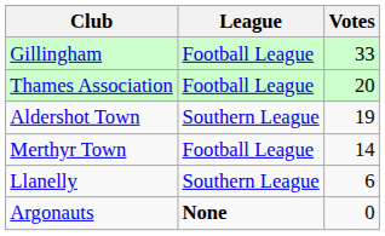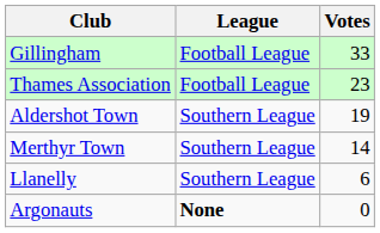Thames Association | Votes: 20 -> 23
Merthyr Town | League: Football League -> Southern League
